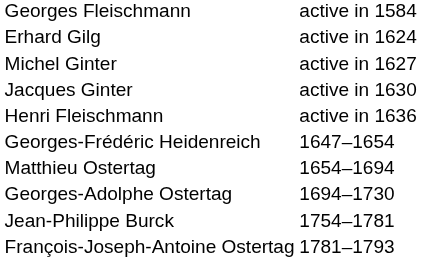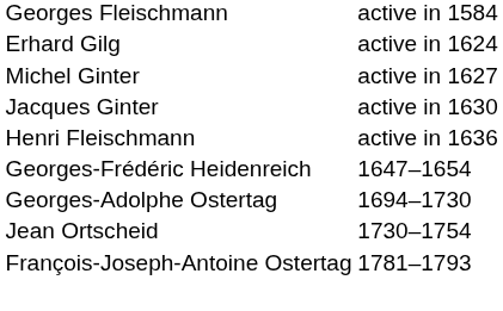- row: Matthieu Ostertag | 1654–1694
+ row: Jean Ortscheid | 1730–1754
- row: Jean-Philippe Burck | 1754–1781
